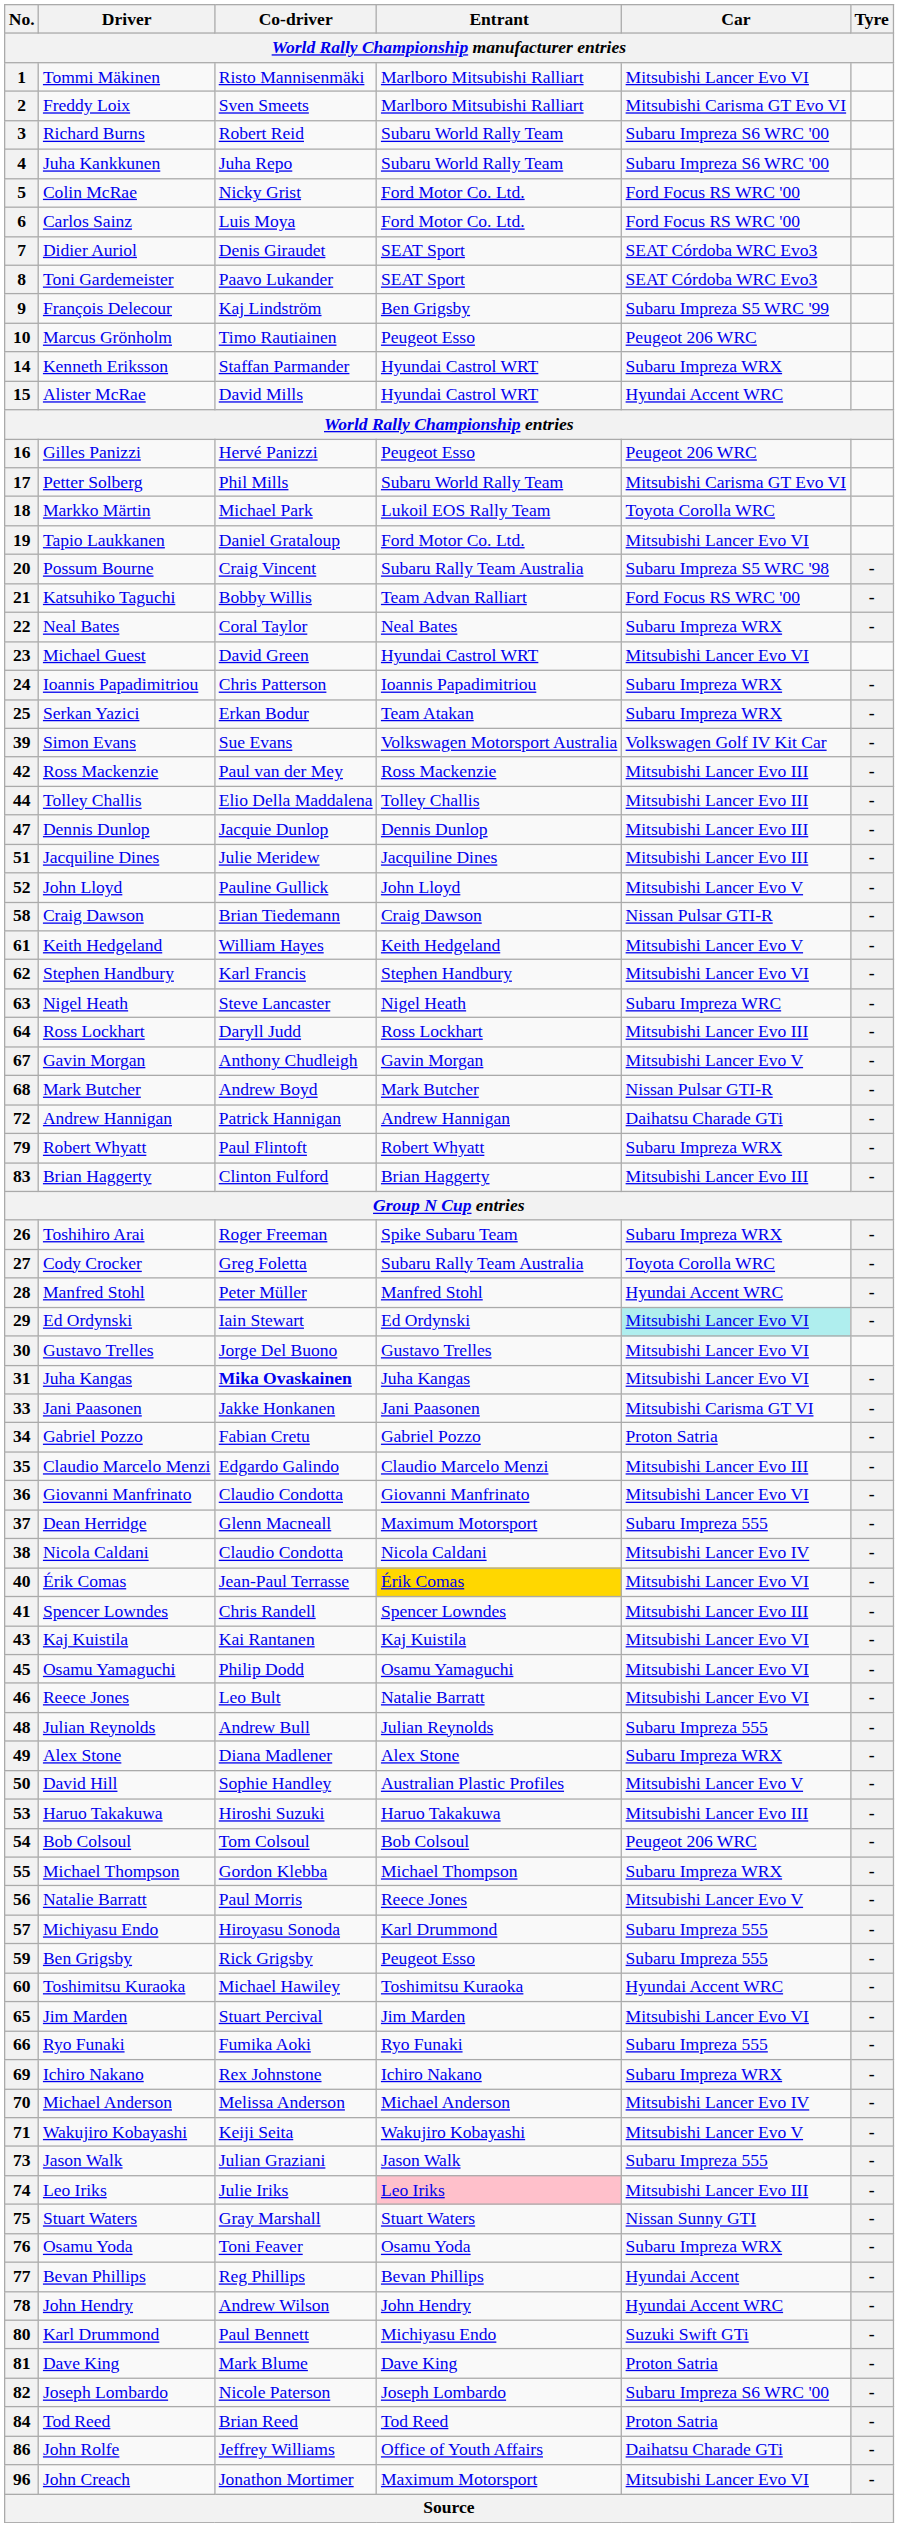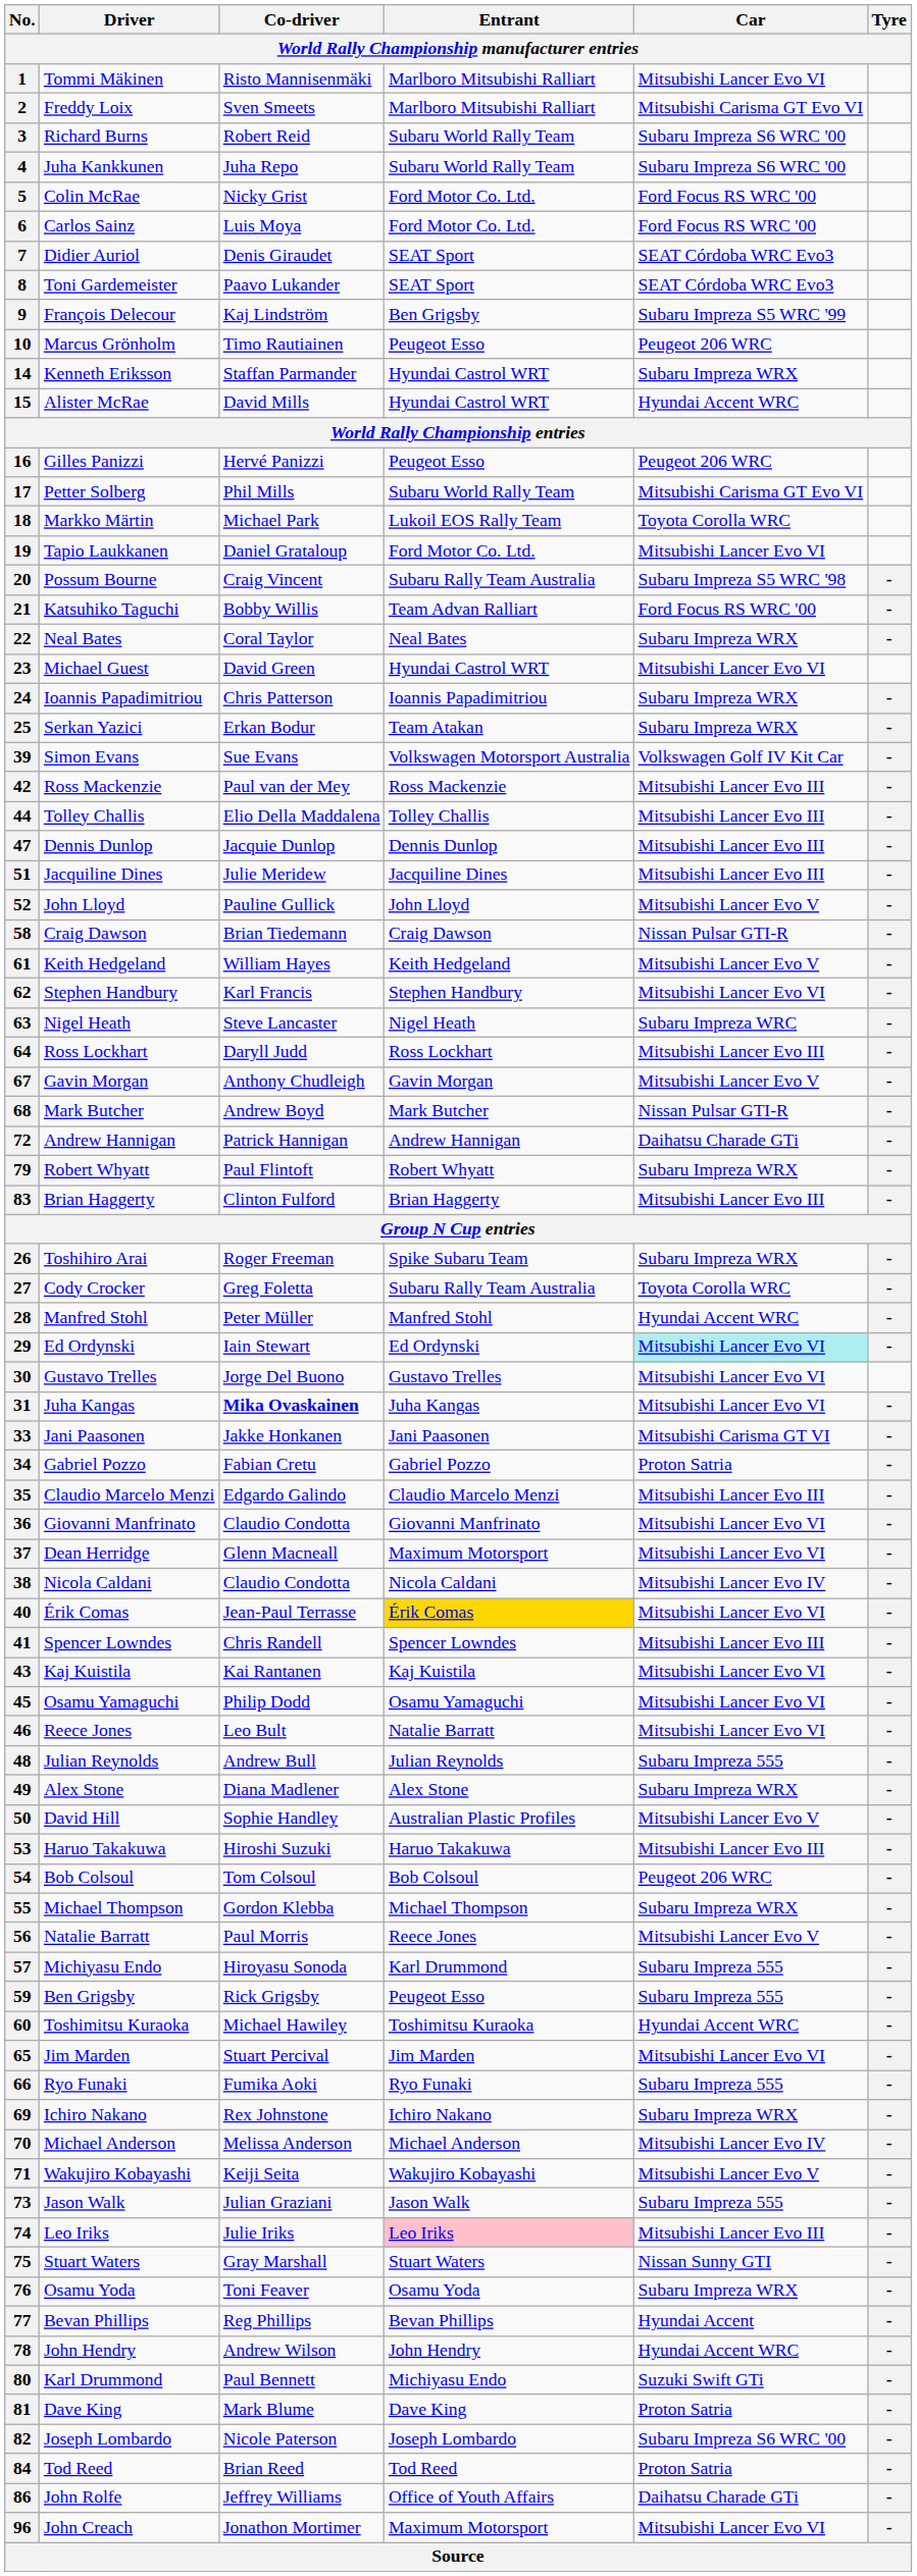37 | Car: Subaru Impreza 555 -> Mitsubishi Lancer Evo VI
